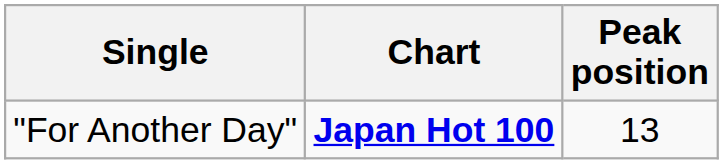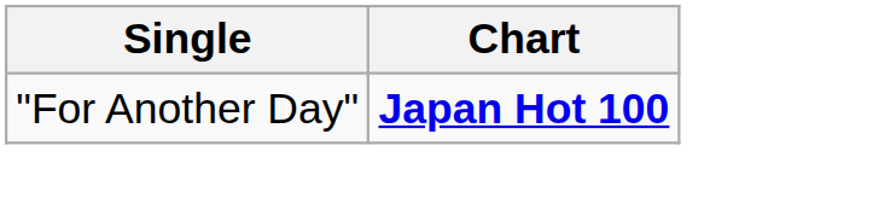- column: Peak position | 13
